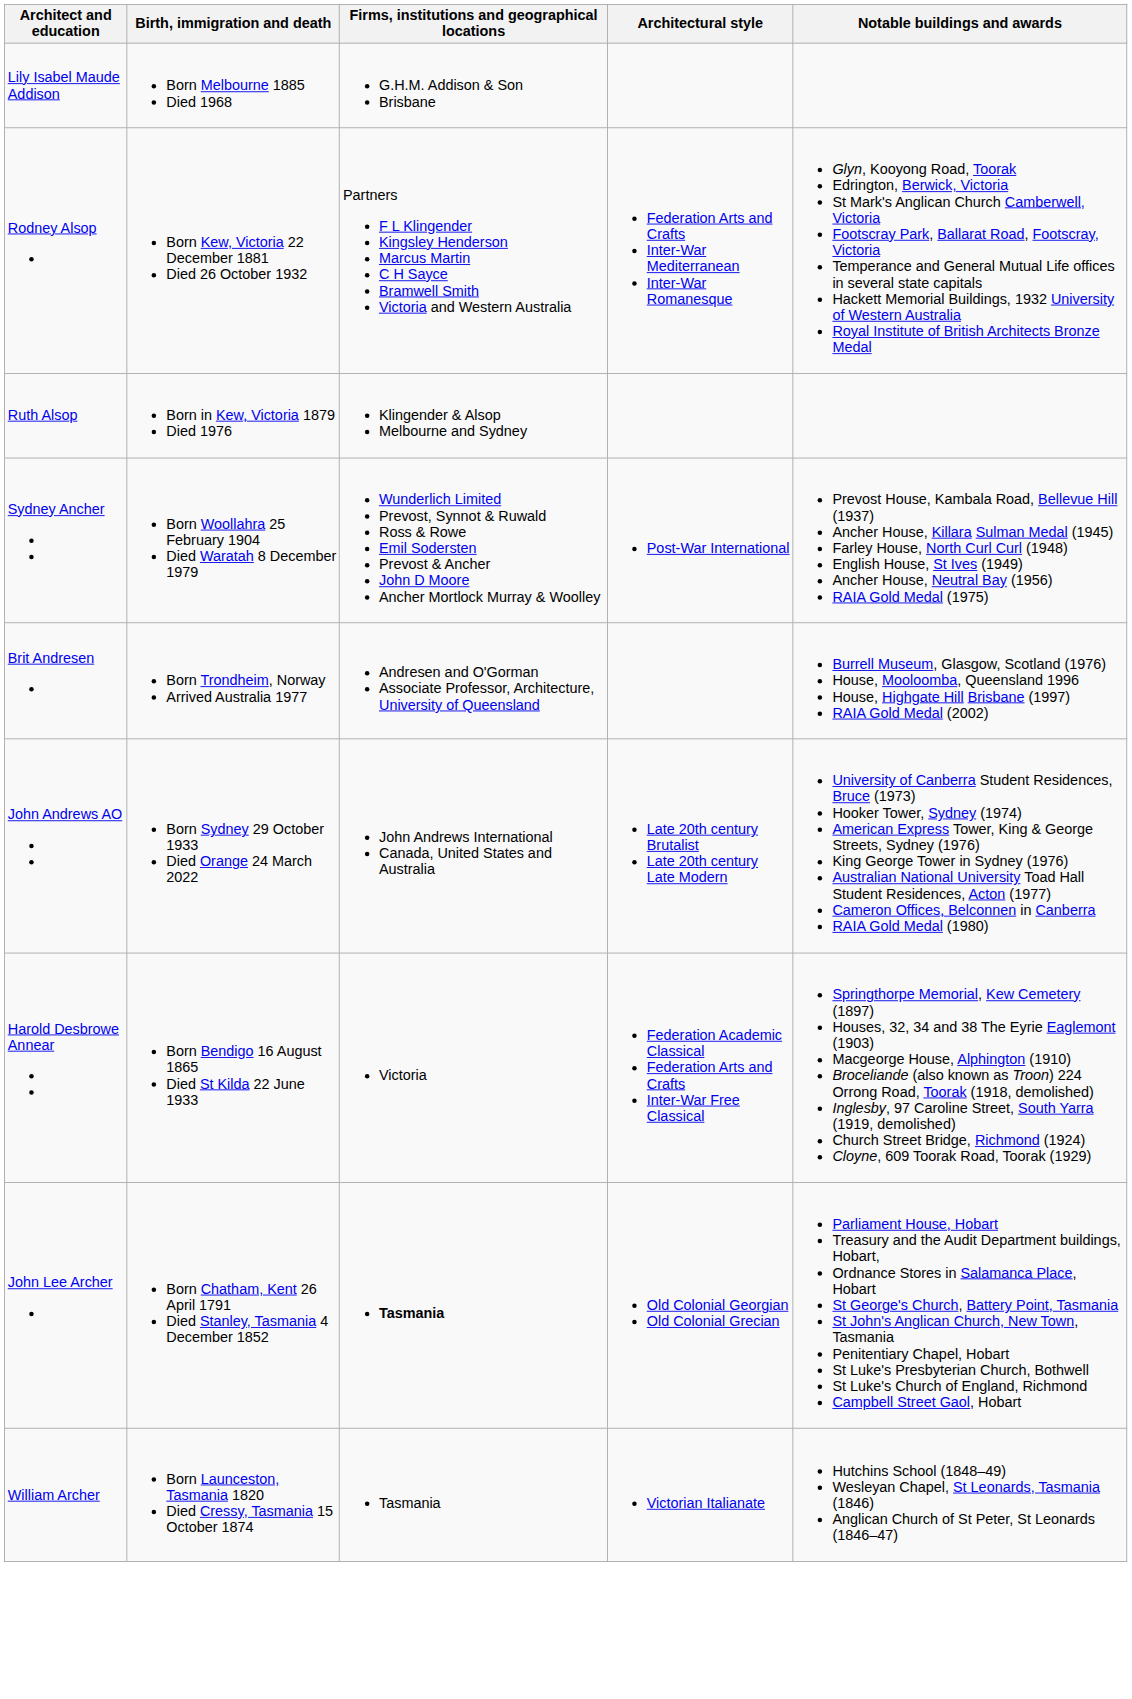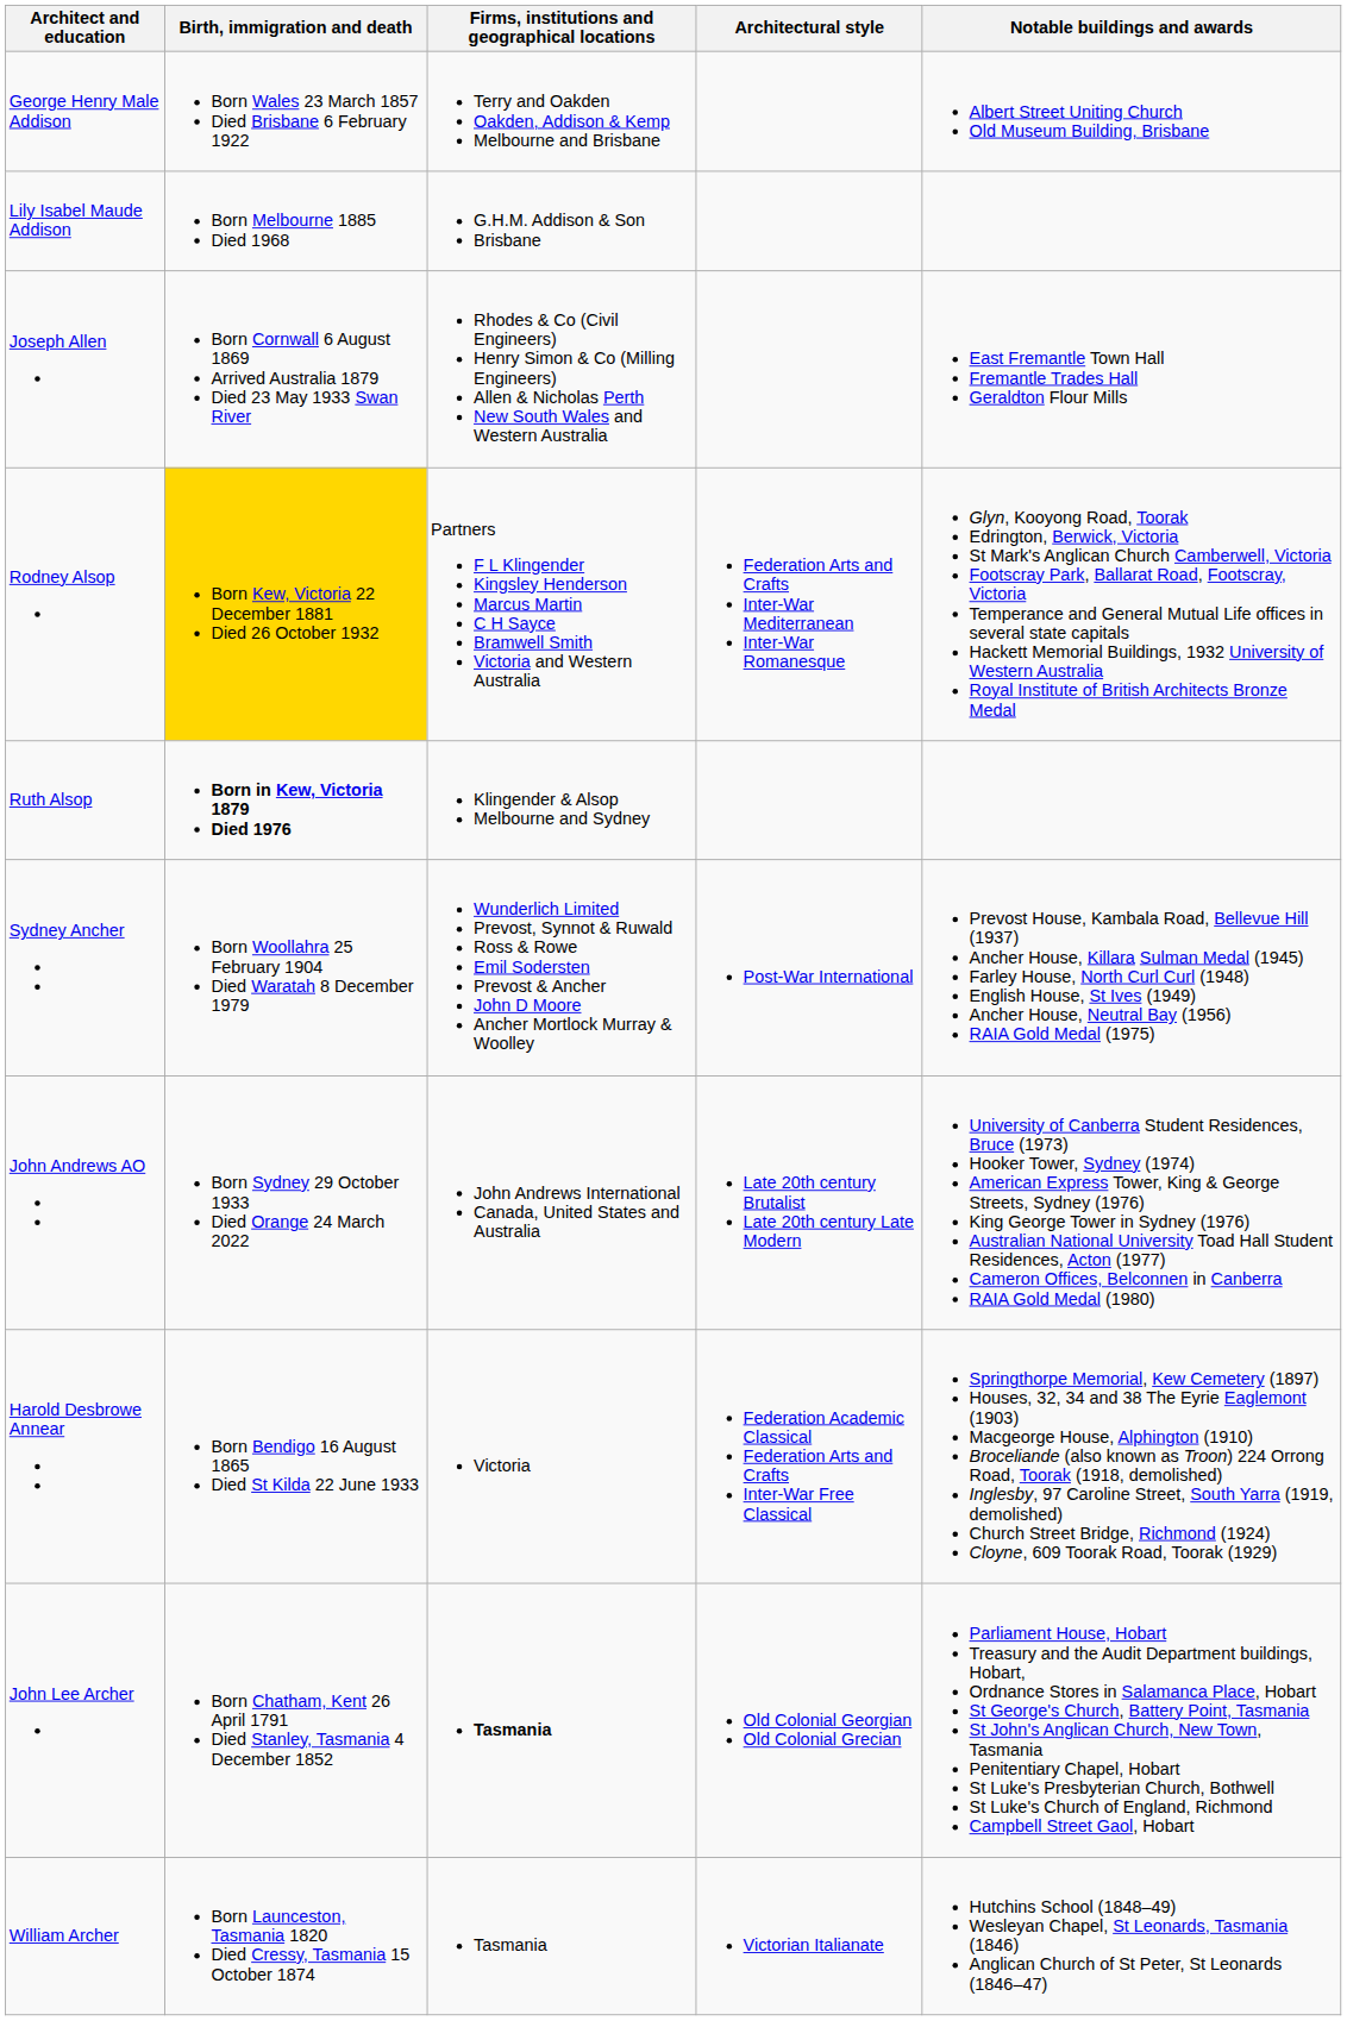+ row: George Henry Male Addison | Born Wales 23 March 1857 Died Brisbane 6 February 1922 | Terry and Oakden Oakden, Addison & Kemp Melbourne and Brisbane | Albert Street Uniting Church Old Museum Building, Brisbane
+ row: Joseph Allen | Born Cornwall 6 August 1869 Arrived Australia 1879 Died 23 May 1933 Swan River | Rhodes & Co (Civil Engineers) Henry Simon & Co (Milling Engineers) Allen & Nicholas Perth New South Wales and Western Australia | East Fremantle Town Hall Fremantle Trades Hall Geraldton Flour Mills
Rodney Alsop | Birth, immigration and death: no background -> gold background
Ruth Alsop | Birth, immigration and death: normal -> bold
- row: Brit Andresen | Born Trondheim, Norway Arrived Australia 1977 | Andresen and O'Gorman Associate Professor, Architecture, University of Queensland | Burrell Museum, Glasgow, Scotland (1976) House, Mooloomba, Queensland 1996 House, Highgate Hill Brisbane (1997) RAIA Gold Medal (2002)
